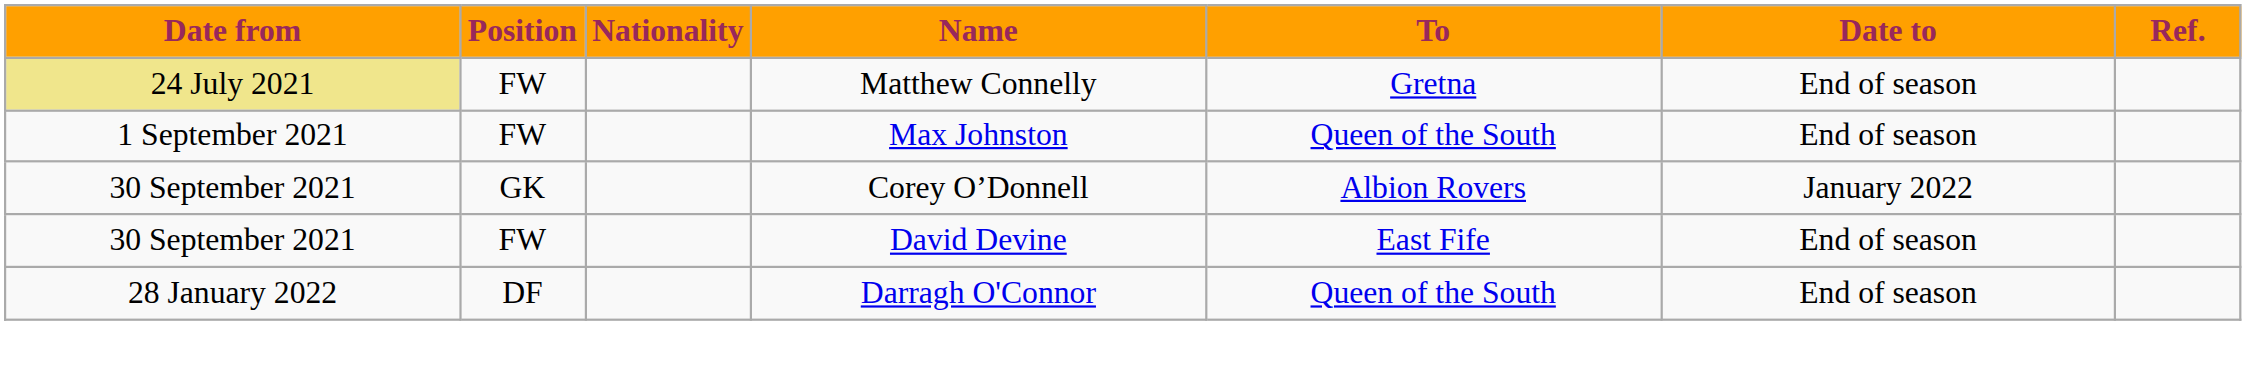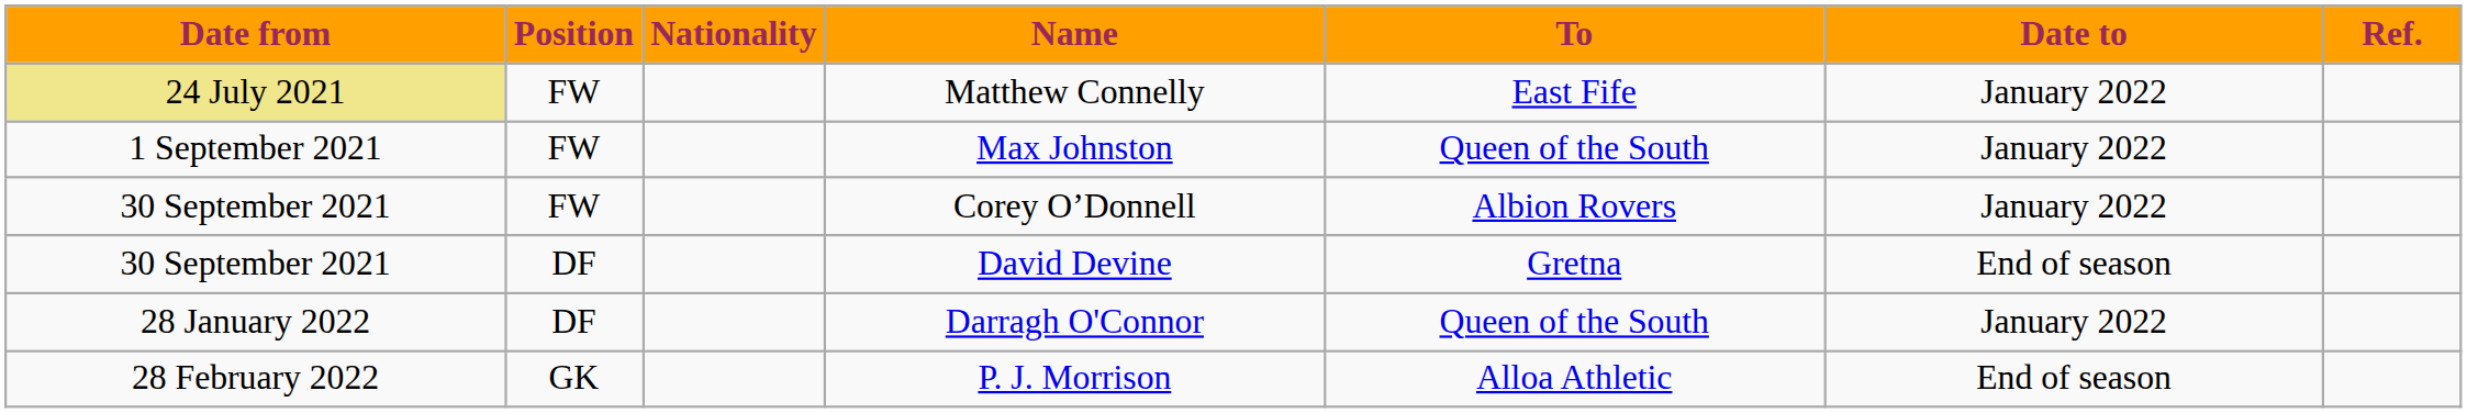Matthew Connelly | To: Gretna -> East Fife
Matthew Connelly | Date to: End of season -> January 2022
Max Johnston | Date to: End of season -> January 2022
Corey O’Donnell | Position: GK -> FW
David Devine | Position: FW -> DF
David Devine | To: East Fife -> Gretna
Darragh O'Connor | Date to: End of season -> January 2022
+ row: 28 February 2022 | GK | P. J. Morrison | Alloa Athletic | End of season
